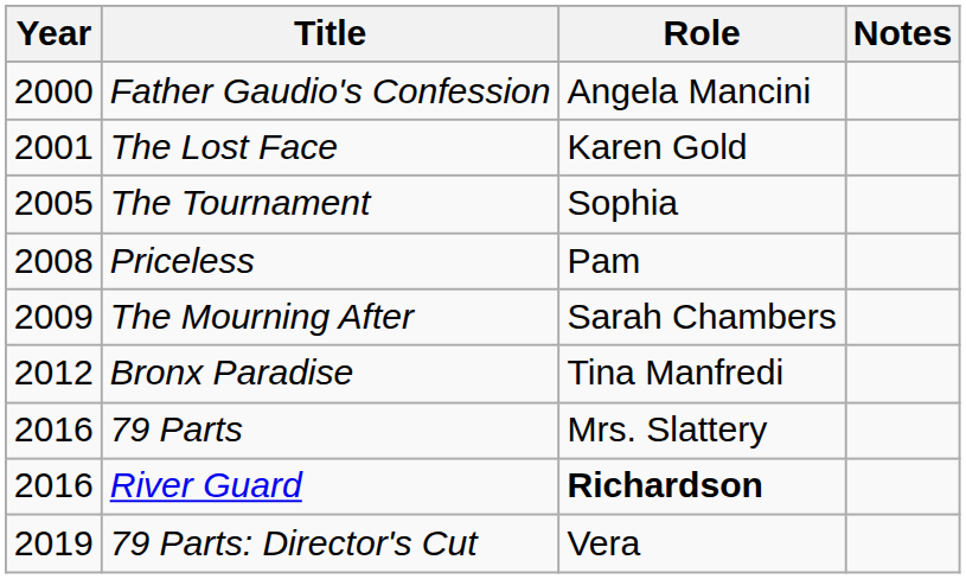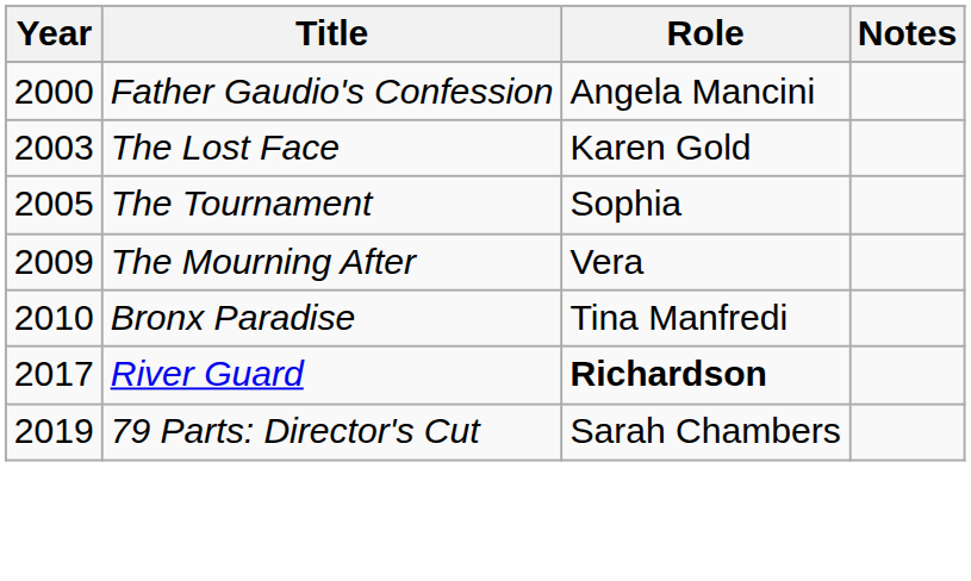The Lost Face | Year: 2001 -> 2003
- row: 2008 | Priceless | Pam
The Mourning After | Role: Sarah Chambers -> Vera
Bronx Paradise | Year: 2012 -> 2010
- row: 2016 | 79 Parts | Mrs. Slattery
River Guard | Year: 2016 -> 2017
79 Parts: Director's Cut | Role: Vera -> Sarah Chambers
